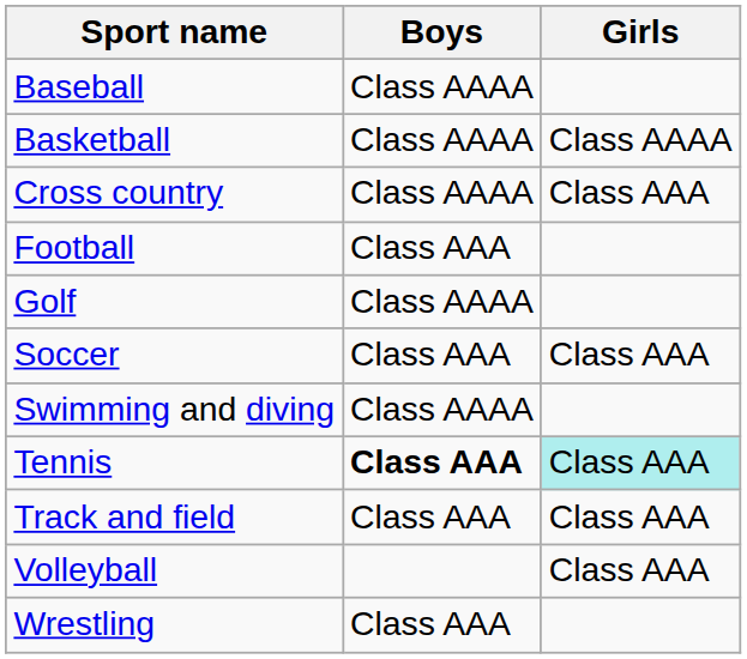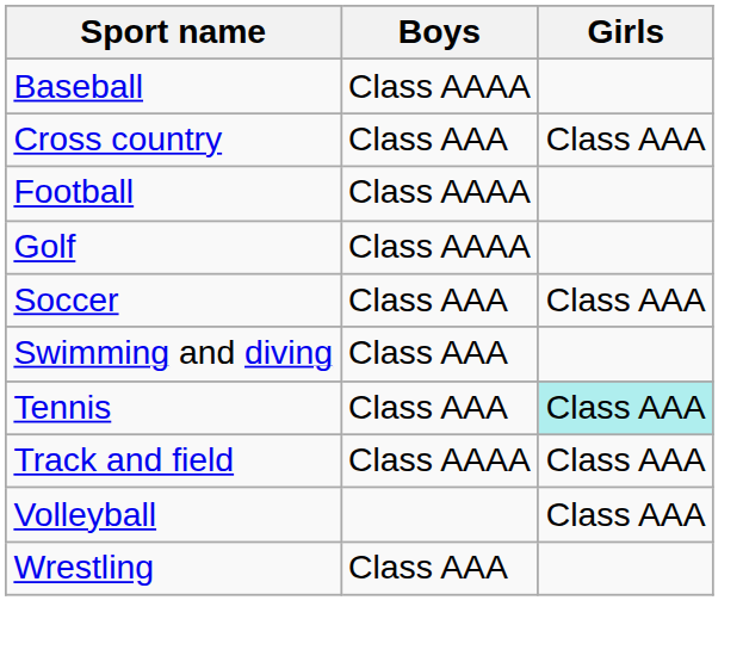- row: Basketball | Class AAAA | Class AAAA
Cross country | Boys: Class AAAA -> Class AAA
Football | Boys: Class AAA -> Class AAAA
Swimming and diving | Boys: Class AAAA -> Class AAA
Tennis | Boys: bold -> normal
Track and field | Boys: Class AAA -> Class AAAA
